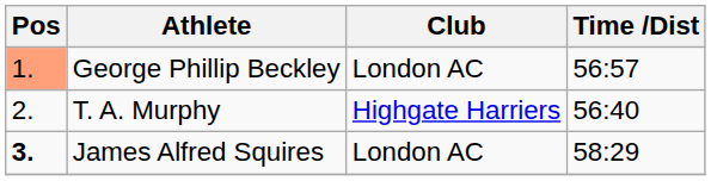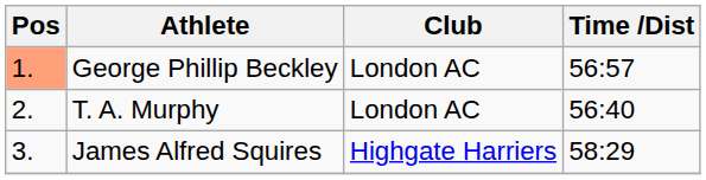T. A. Murphy | Club: Highgate Harriers -> London AC
James Alfred Squires | Pos: bold -> normal
James Alfred Squires | Club: London AC -> Highgate Harriers
